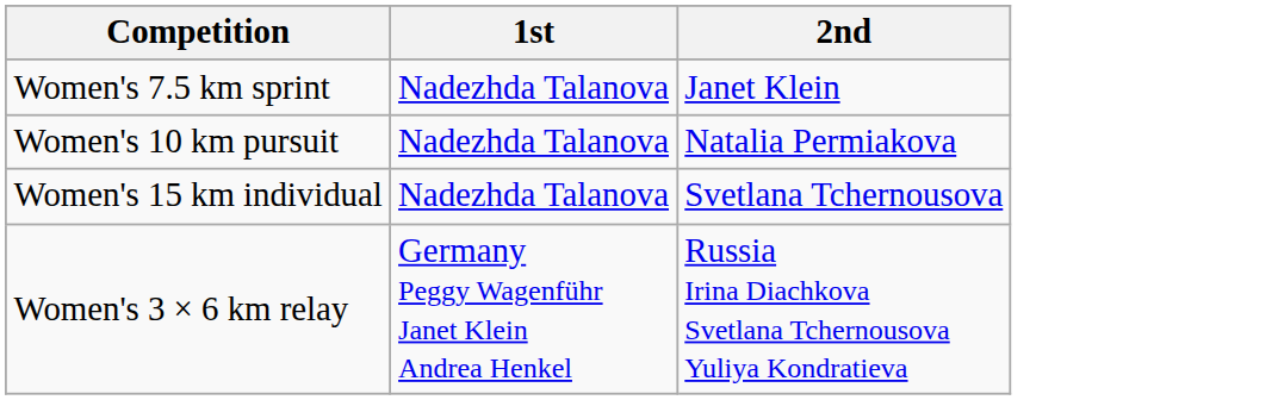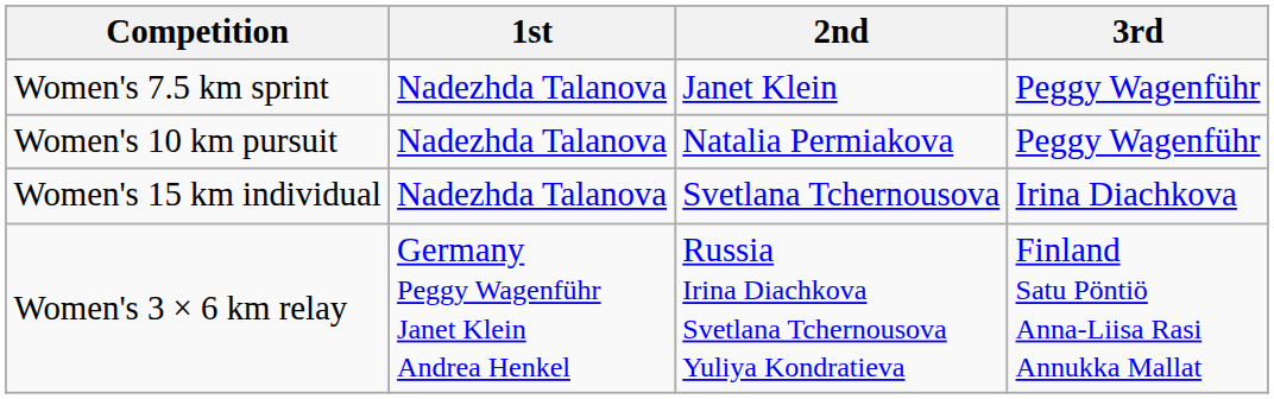+ column: 3rd | Peggy Wagenführ | Peggy Wagenführ | Irina Diachkova | Finland Satu Pöntiö Anna-Liisa Rasi Annukka Mallat
